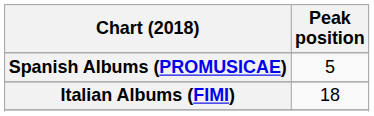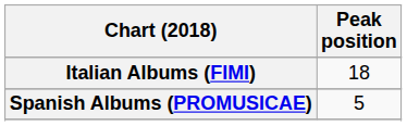rows swapped: Italian Albums (FIMI) <-> Spanish Albums (PROMUSICAE)
